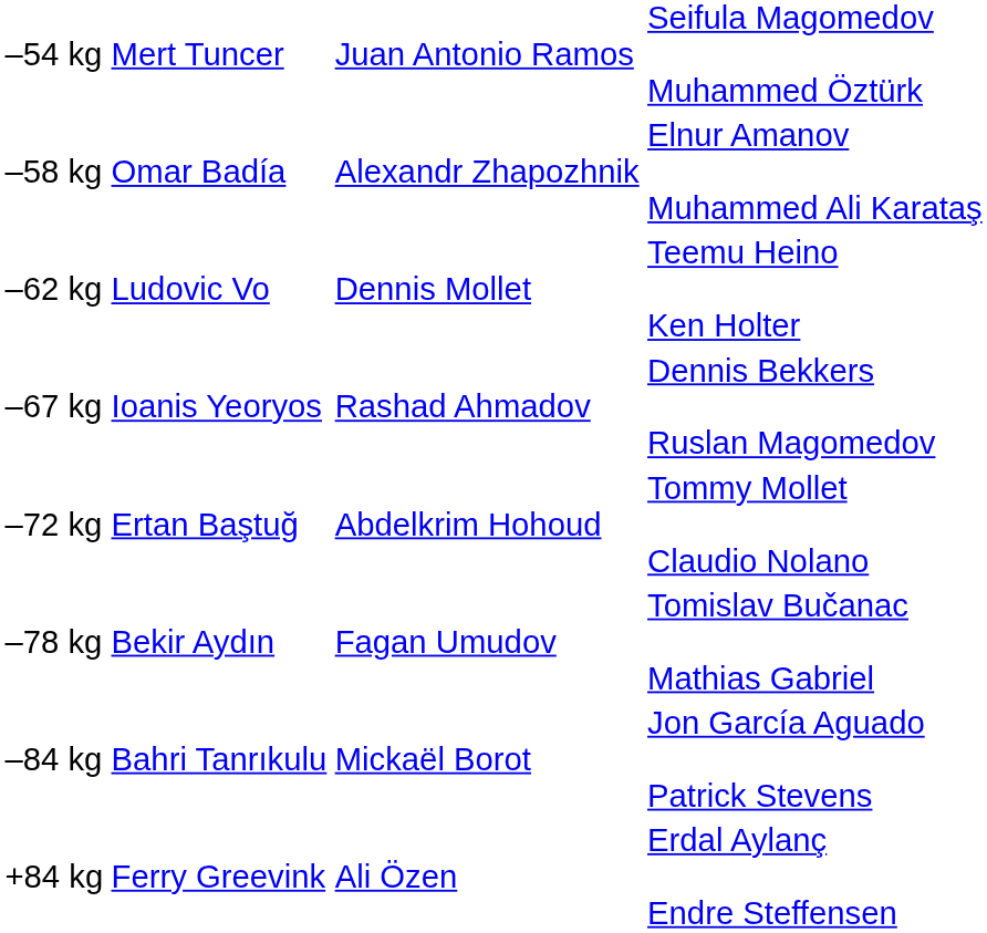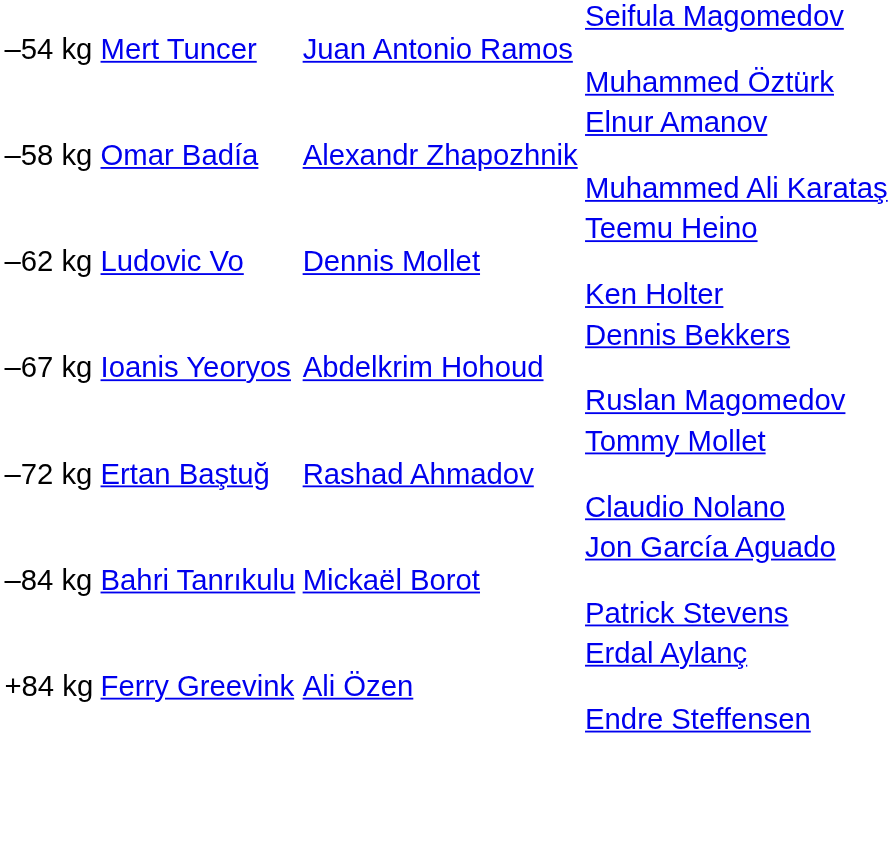–67 kg | column 3: Rashad Ahmadov -> Abdelkrim Hohoud
–72 kg | column 3: Abdelkrim Hohoud -> Rashad Ahmadov
- row: –78 kg | Bekir Aydın | Fagan Umudov | Tomislav Bučanac Mathias Gabriel
